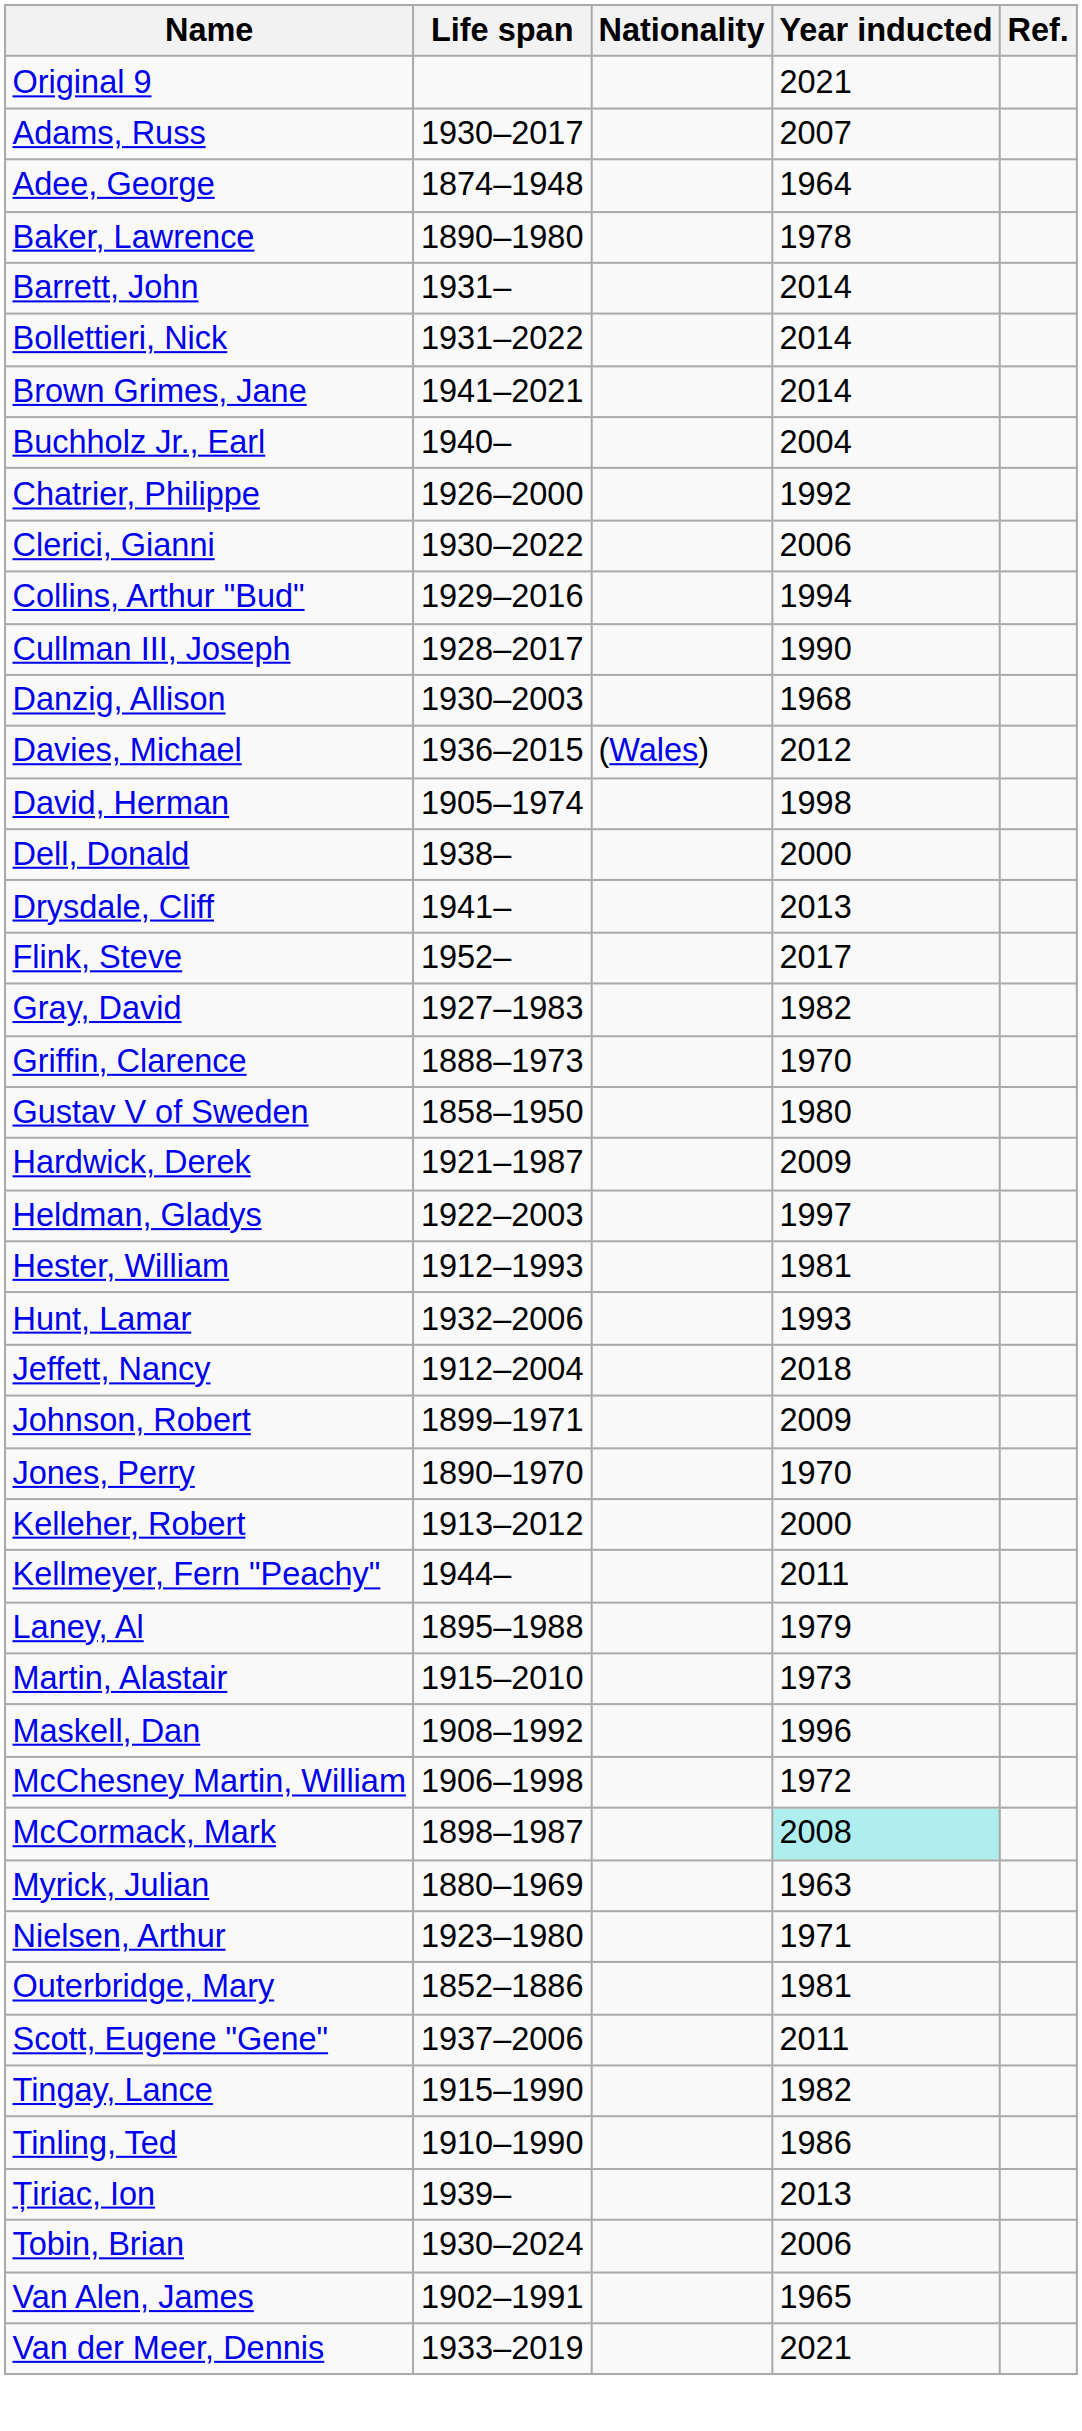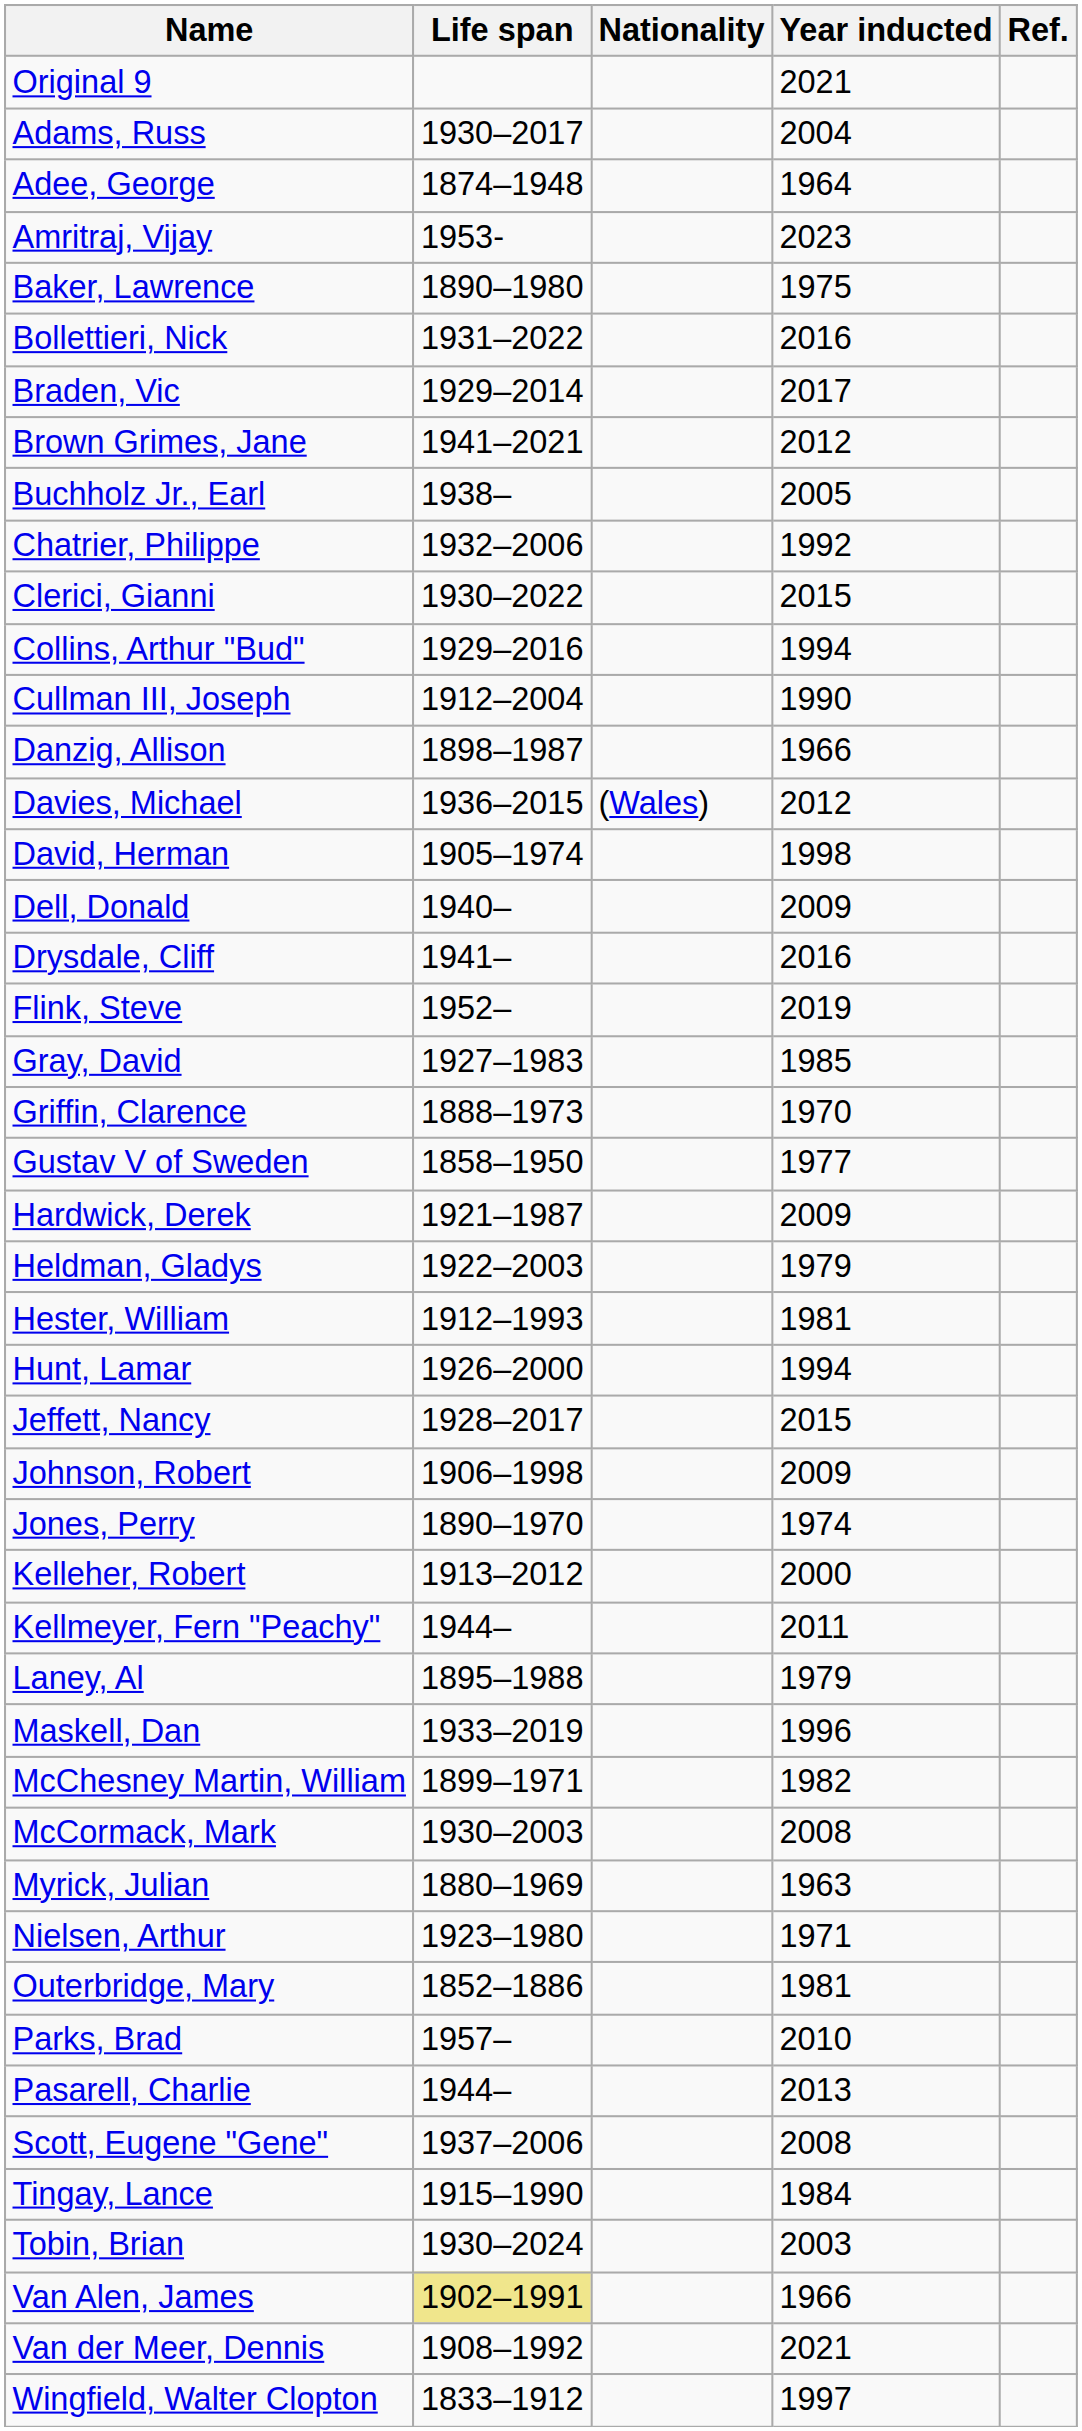Adams, Russ | Year inducted: 2007 -> 2004
+ row: Amritraj, Vijay | 1953- | 2023
Baker, Lawrence | Year inducted: 1978 -> 1975
- row: Barrett, John | 1931– | 2014
Bollettieri, Nick | Year inducted: 2014 -> 2016
+ row: Braden, Vic | 1929–2014 | 2017
Brown Grimes, Jane | Year inducted: 2014 -> 2012
Buchholz Jr., Earl | Life span: 1940– -> 1938–
Buchholz Jr., Earl | Year inducted: 2004 -> 2005
Chatrier, Philippe | Life span: 1926–2000 -> 1932–2006
Clerici, Gianni | Year inducted: 2006 -> 2015
Cullman III, Joseph | Life span: 1928–2017 -> 1912–2004
Danzig, Allison | Life span: 1930–2003 -> 1898–1987
Danzig, Allison | Year inducted: 1968 -> 1966
Dell, Donald | Life span: 1938– -> 1940–
Dell, Donald | Year inducted: 2000 -> 2009
Drysdale, Cliff | Year inducted: 2013 -> 2016
Flink, Steve | Year inducted: 2017 -> 2019
Gray, David | Year inducted: 1982 -> 1985
Gustav V of Sweden | Year inducted: 1980 -> 1977
Heldman, Gladys | Year inducted: 1997 -> 1979
Hunt, Lamar | Life span: 1932–2006 -> 1926–2000
Hunt, Lamar | Year inducted: 1993 -> 1994
Jeffett, Nancy | Life span: 1912–2004 -> 1928–2017
Jeffett, Nancy | Year inducted: 2018 -> 2015
Johnson, Robert | Life span: 1899–1971 -> 1906–1998
Jones, Perry | Year inducted: 1970 -> 1974
- row: Martin, Alastair | 1915–2010 | 1973
Maskell, Dan | Life span: 1908–1992 -> 1933–2019
McChesney Martin, William | Life span: 1906–1998 -> 1899–1971
McChesney Martin, William | Year inducted: 1972 -> 1982
McCormack, Mark | Life span: 1898–1987 -> 1930–2003
McCormack, Mark | Year inducted: paleturquoise background -> no background
+ row: Parks, Brad | 1957– | 2010
+ row: Pasarell, Charlie | 1944– | 2013
Scott, Eugene "Gene" | Year inducted: 2011 -> 2008
Tingay, Lance | Year inducted: 1982 -> 1984
- row: Tinling, Ted | 1910–1990 | 1986
- row: Țiriac, Ion | 1939– | 2013
Tobin, Brian | Year inducted: 2006 -> 2003
Van Alen, James | Life span: no background -> khaki background
Van Alen, James | Year inducted: 1965 -> 1966
Van der Meer, Dennis | Life span: 1933–2019 -> 1908–1992
+ row: Wingfield, Walter Clopton | 1833–1912 | 1997
